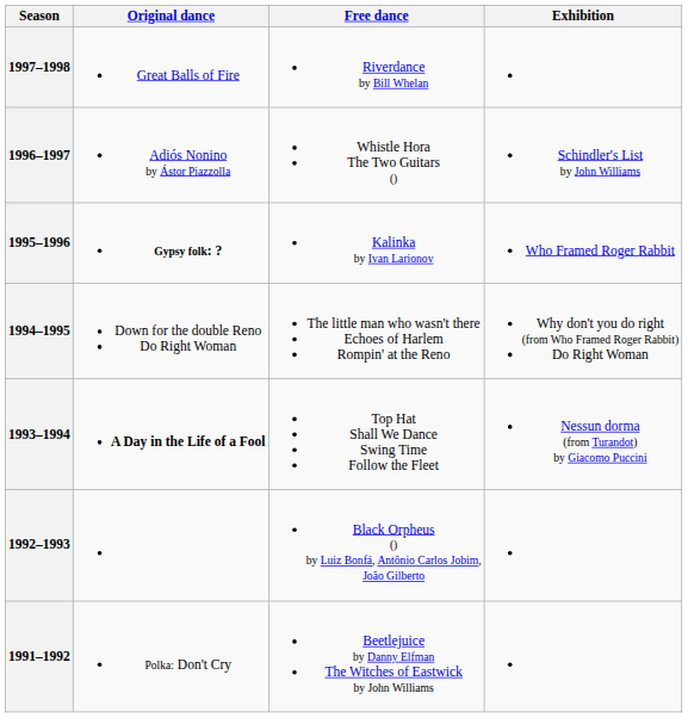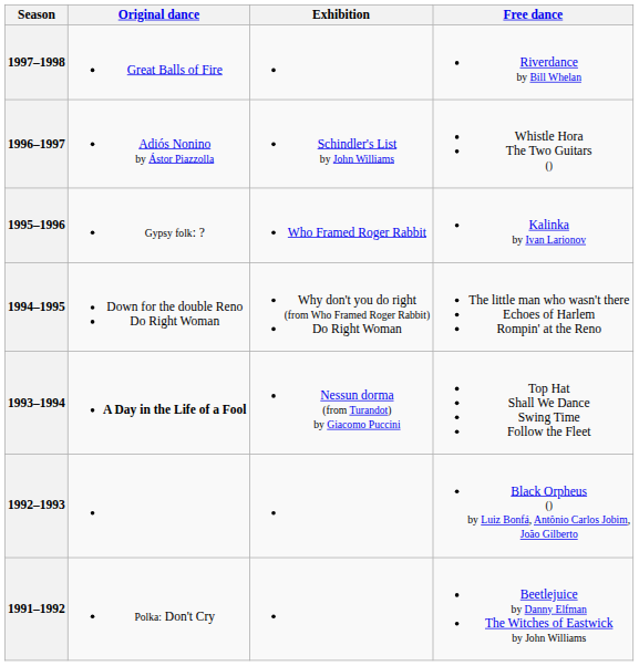columns swapped: Free dance <-> Exhibition
1995–1996 | Original dance: bold -> normal
